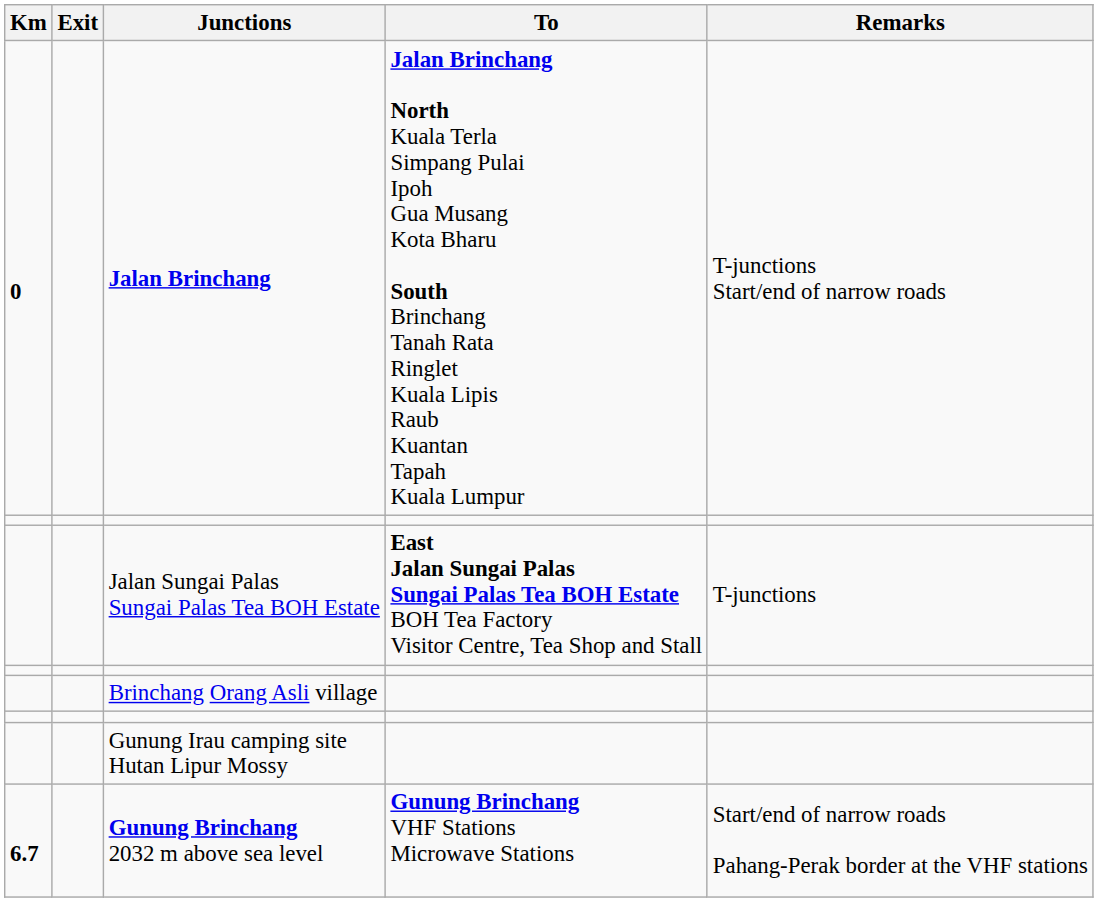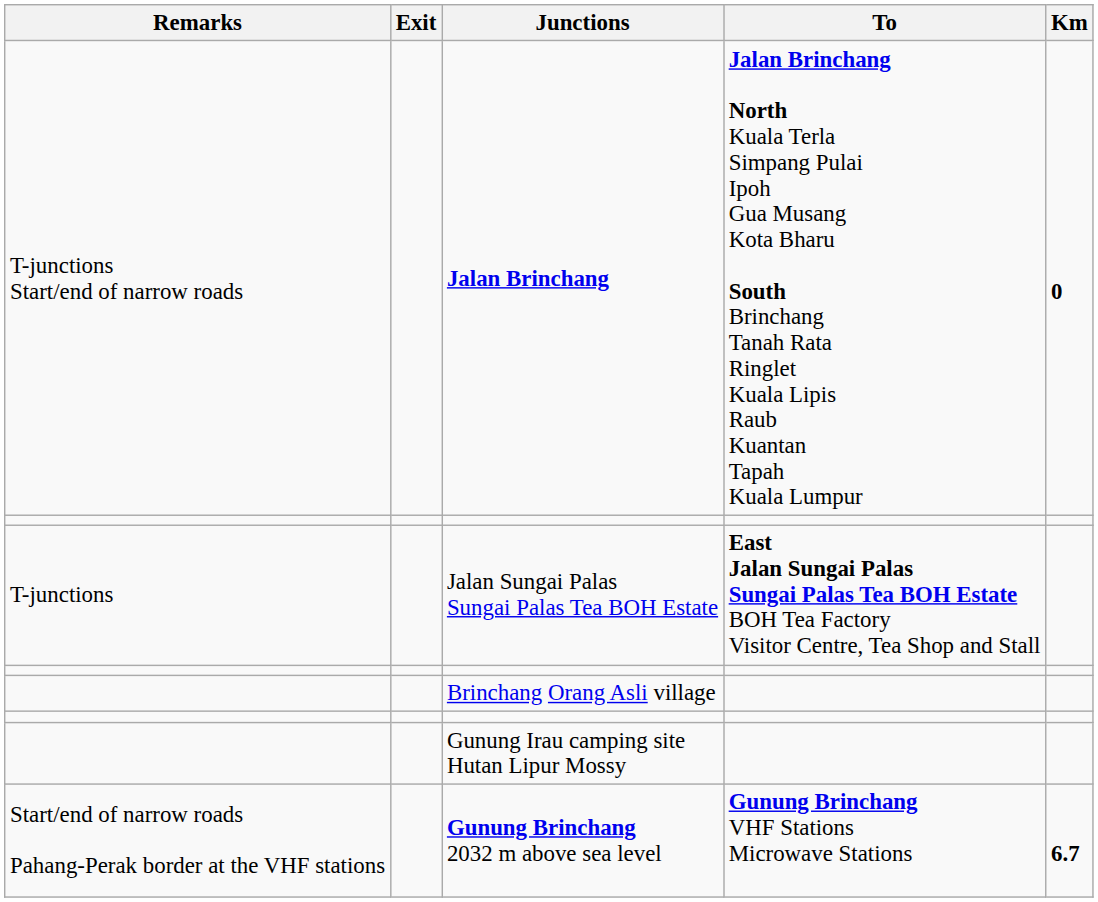columns swapped: Km <-> Remarks
